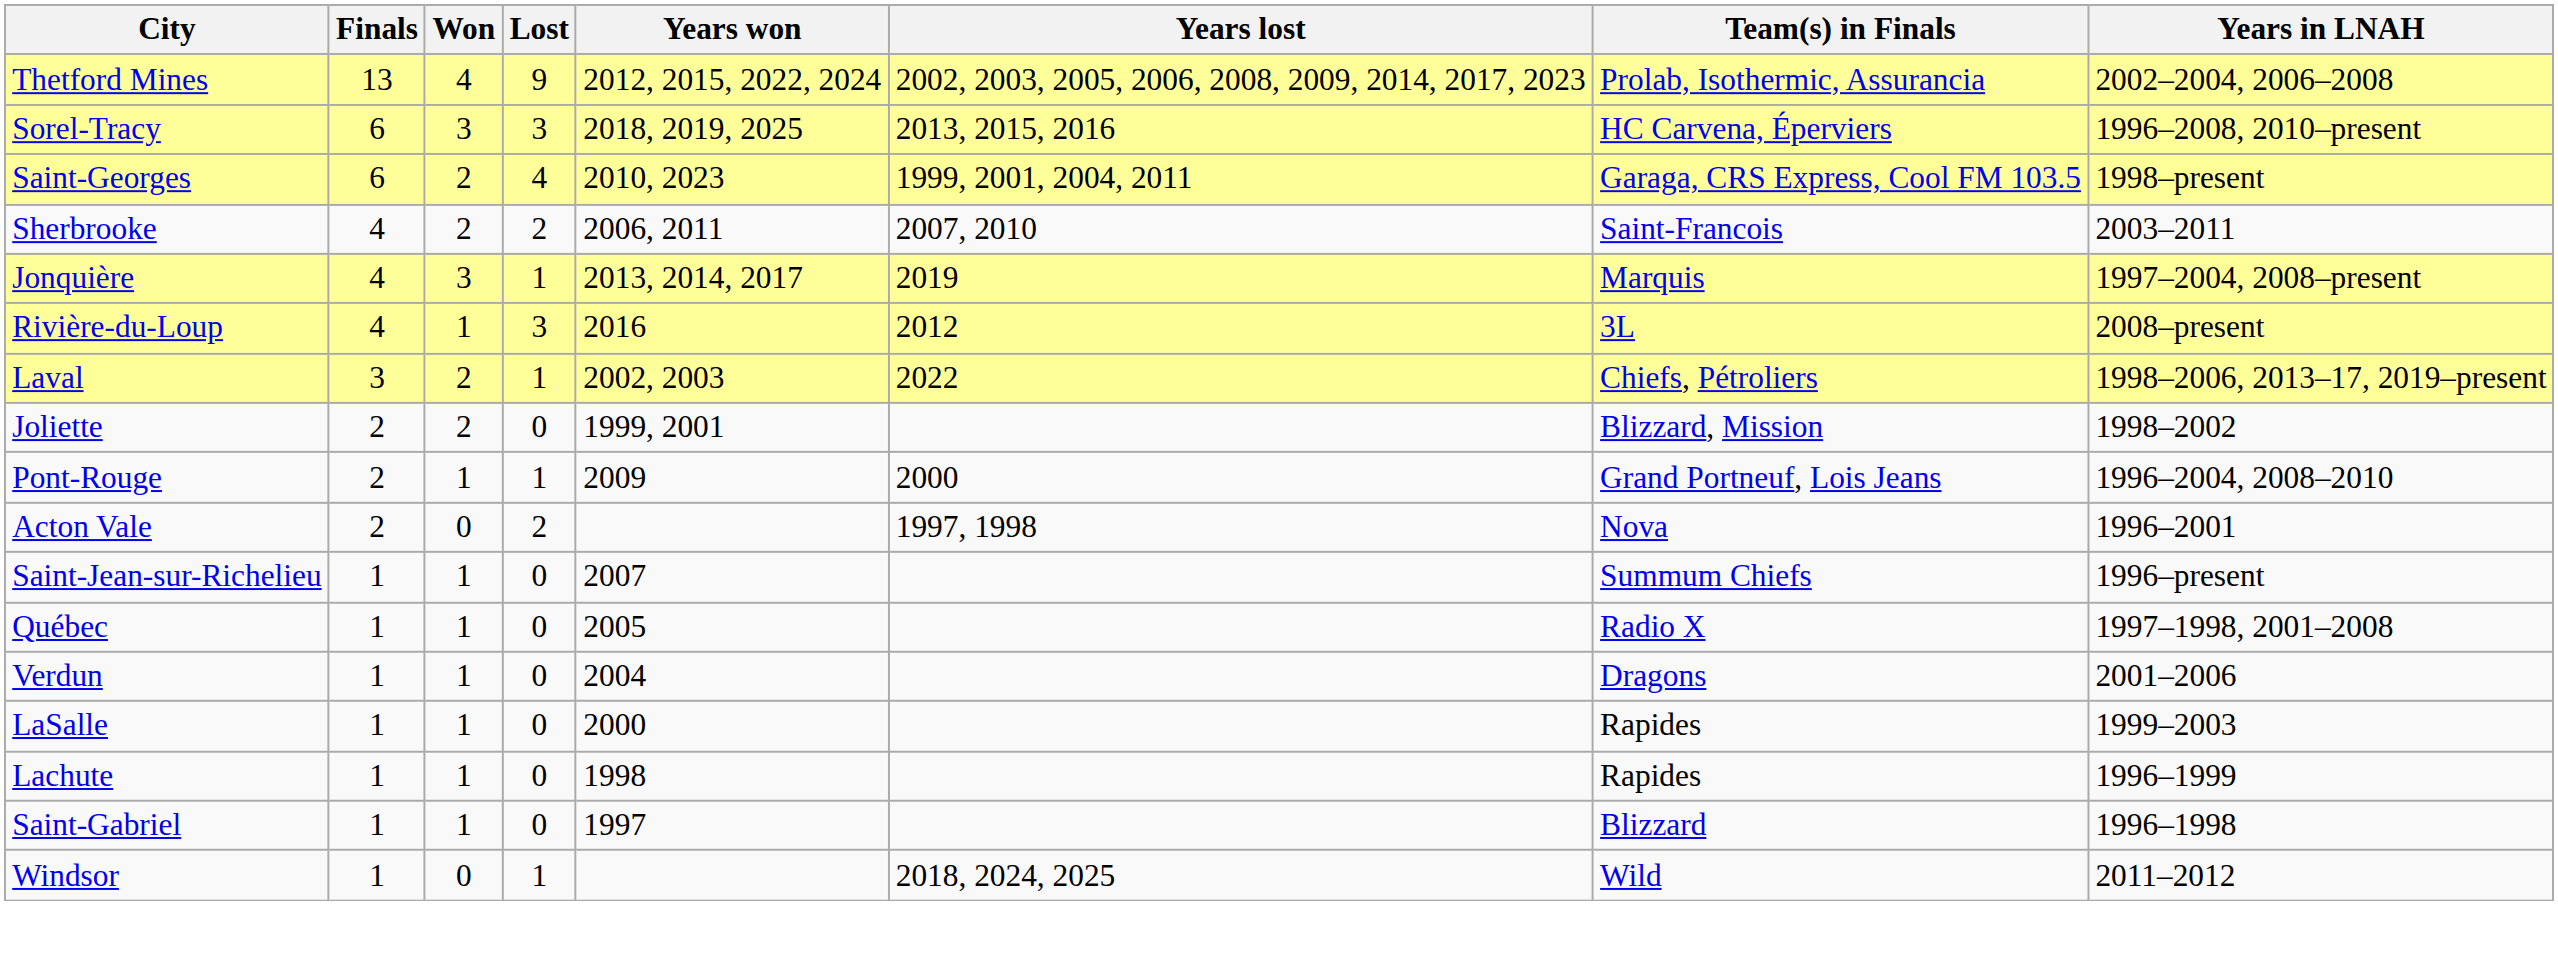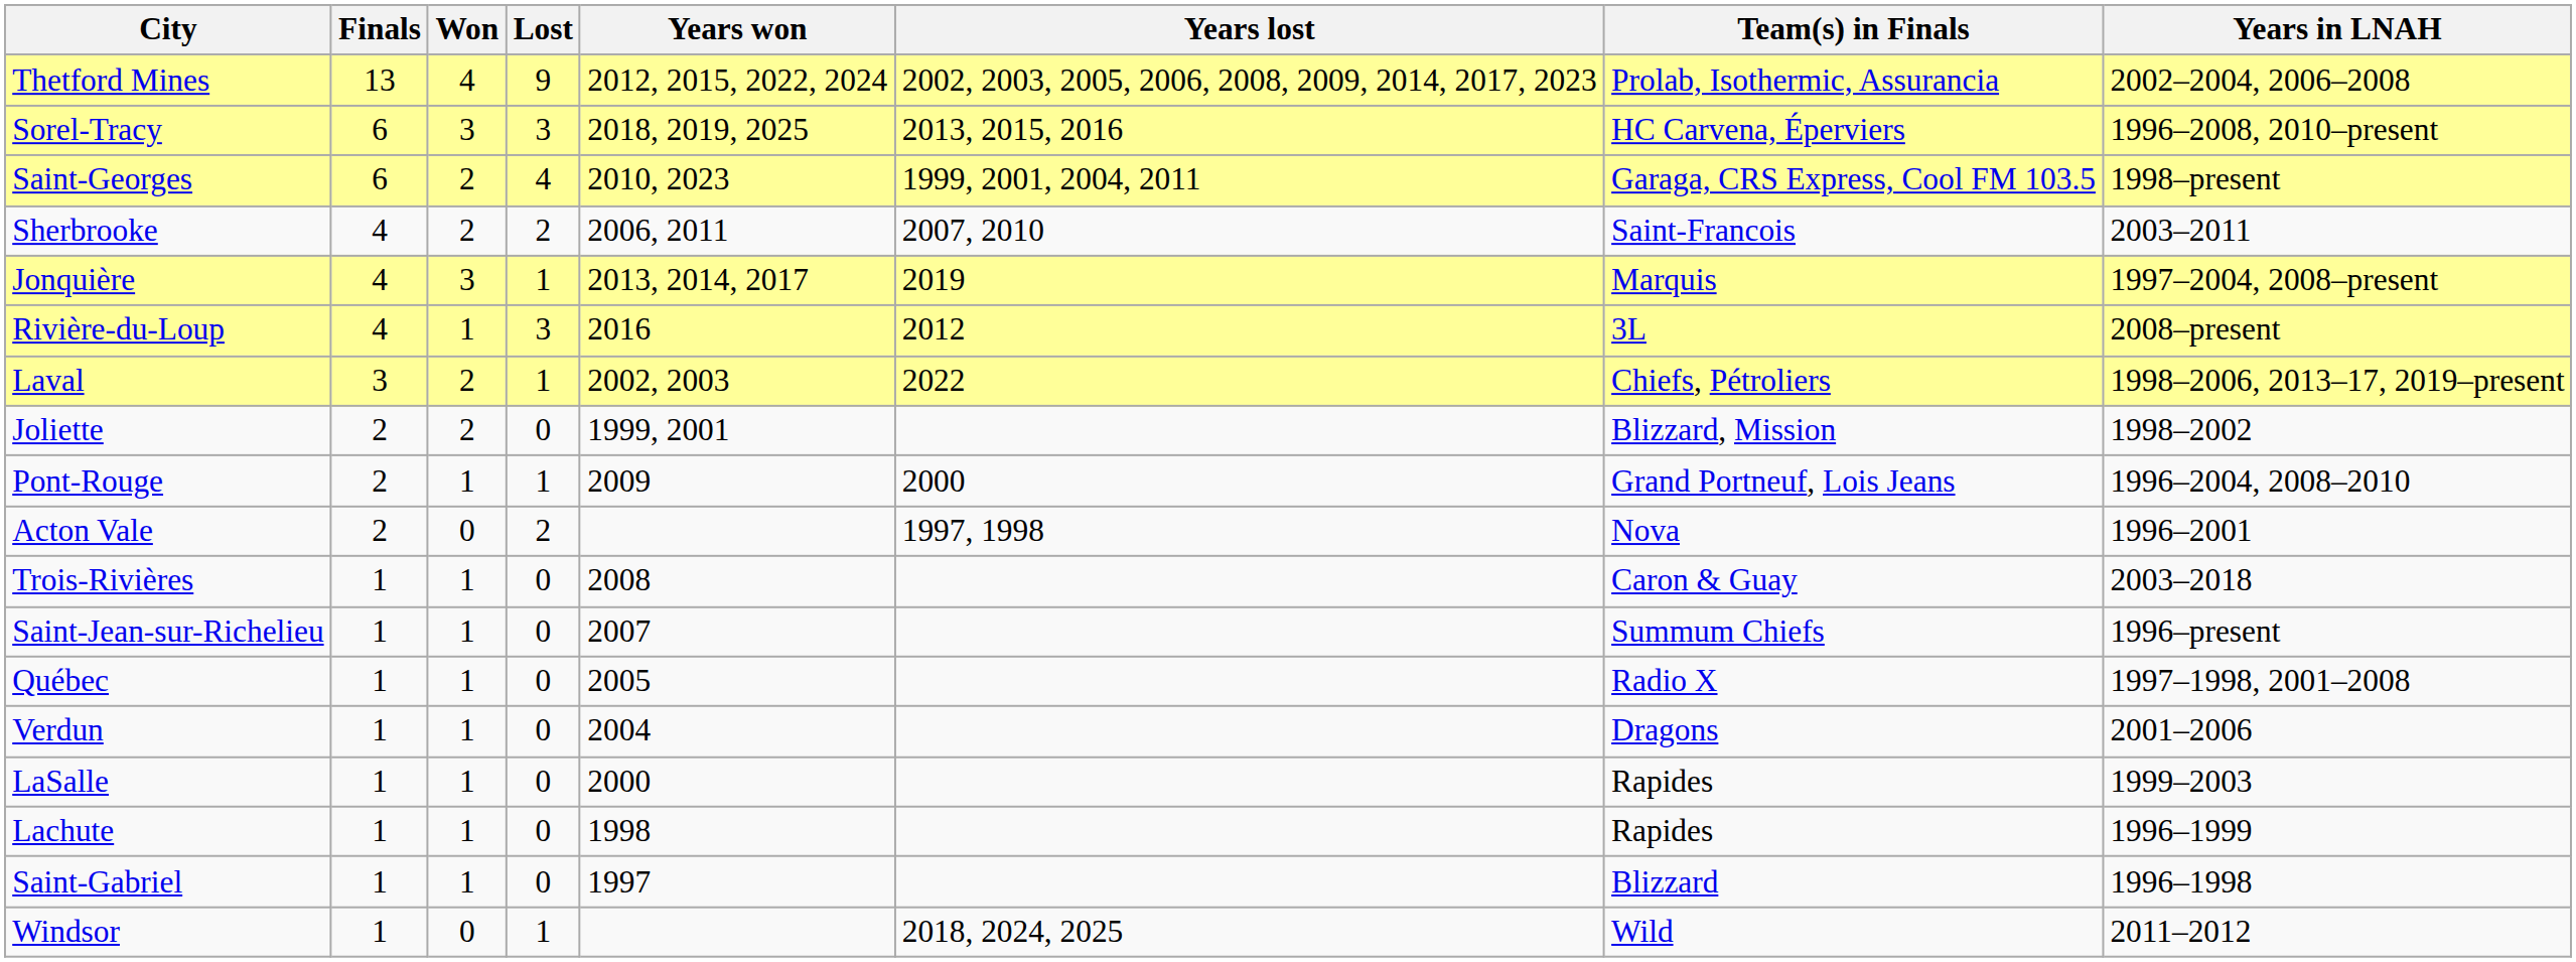+ row: Trois-Rivières | 1 | 1 | 0 | 2008 | Caron & Guay | 2003–2018
